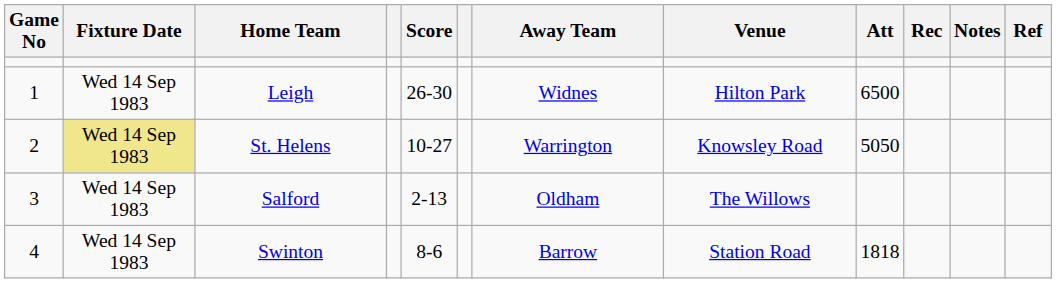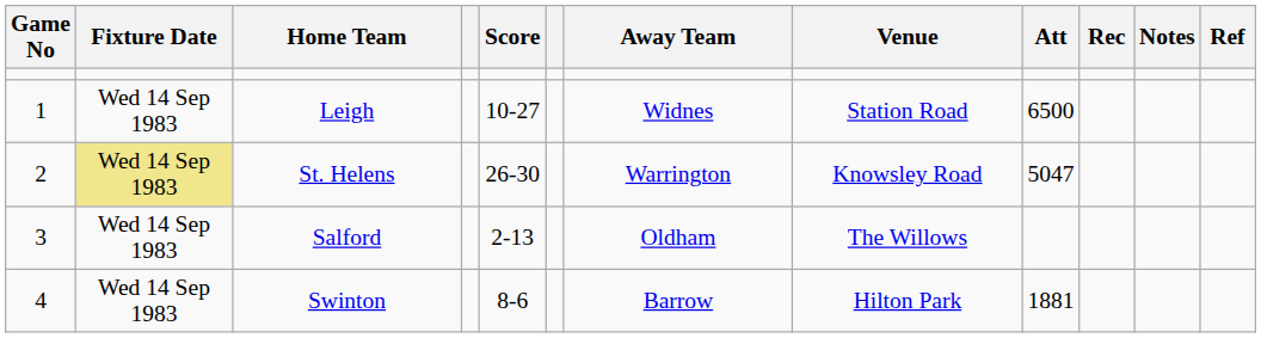Leigh | Score: 26-30 -> 10-27
Leigh | Venue: Hilton Park -> Station Road
St. Helens | Score: 10-27 -> 26-30
St. Helens | Att: 5050 -> 5047
Swinton | Venue: Station Road -> Hilton Park
Swinton | Att: 1818 -> 1881
